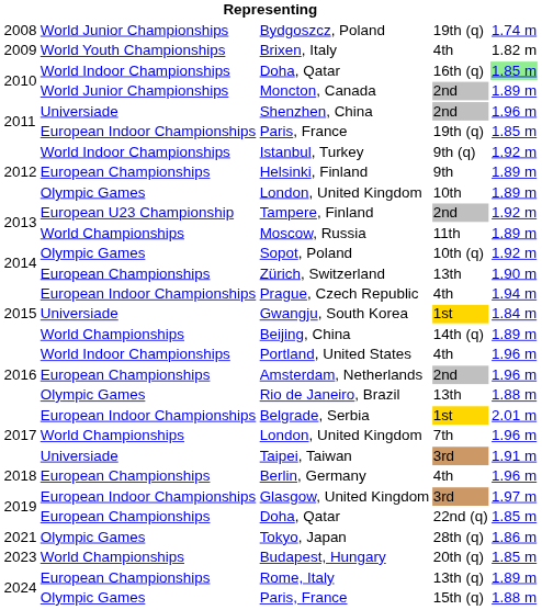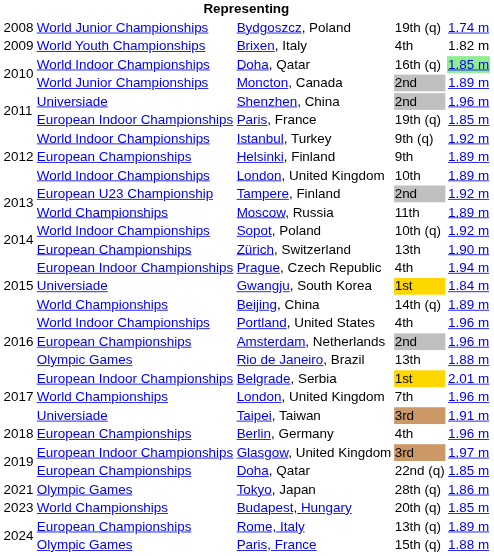London, United Kingdom / 10th | column 2: Olympic Games -> World Indoor Championships
Sopot, Poland | column 2: Olympic Games -> World Indoor Championships
